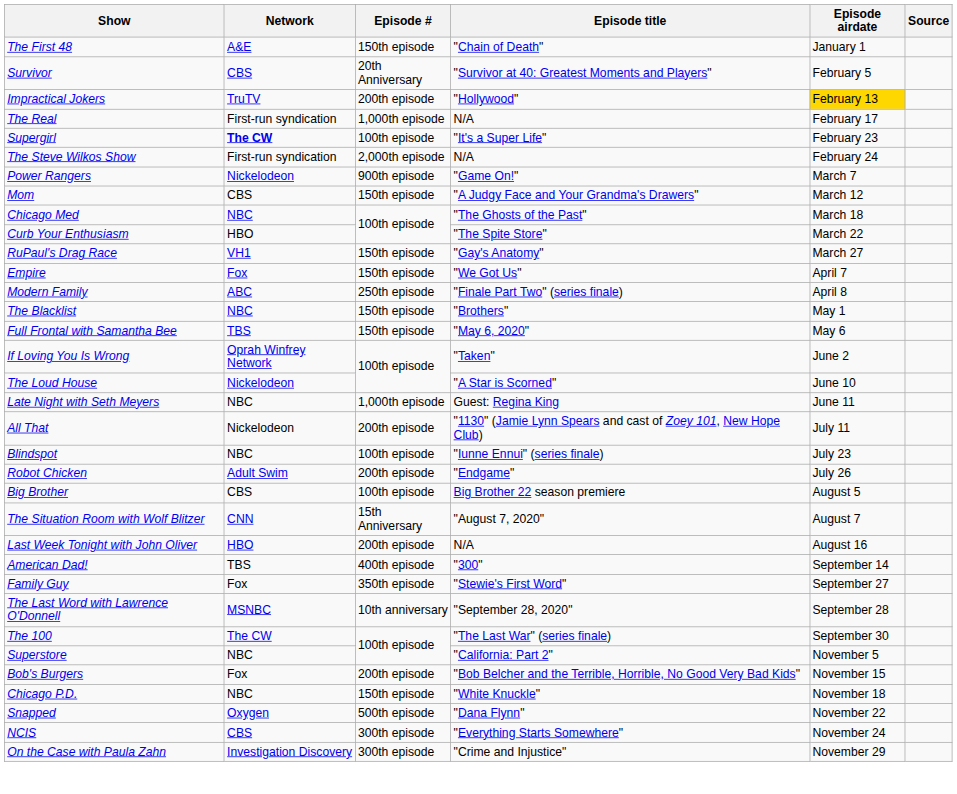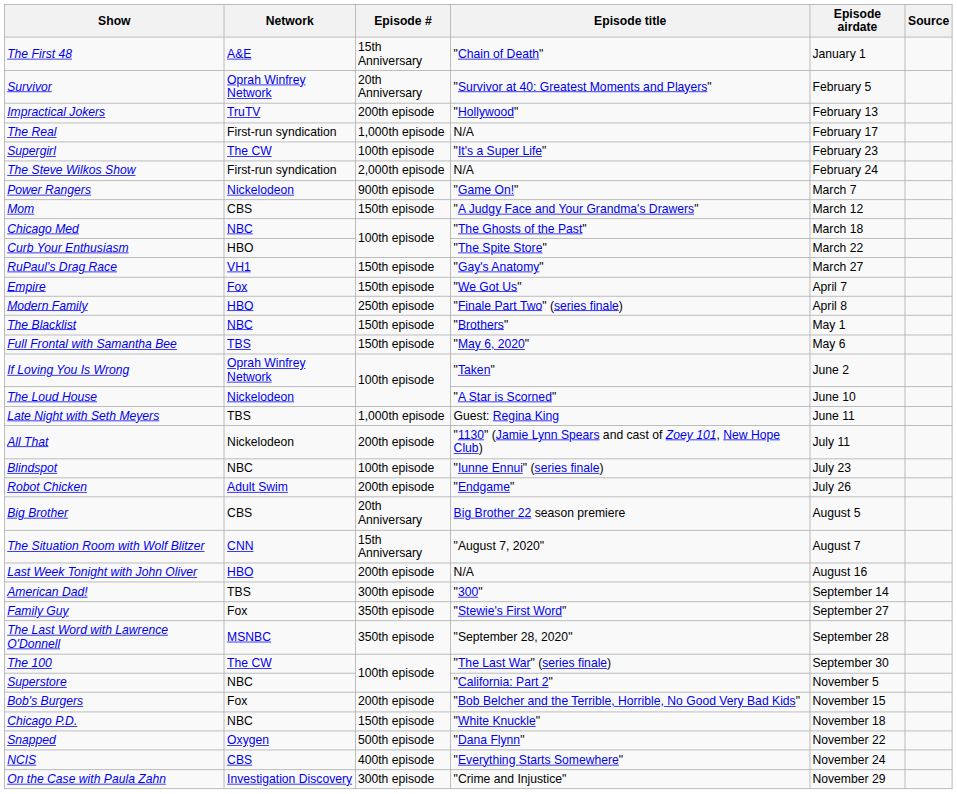The First 48 | Episode #: 150th episode -> 15th Anniversary
Survivor | Network: CBS -> Oprah Winfrey Network
Impractical Jokers | Episode airdate: gold background -> no background
Supergirl | Network: bold -> normal
Modern Family | Network: ABC -> HBO
Late Night with Seth Meyers | Network: NBC -> TBS
Big Brother | Episode #: 100th episode -> 20th Anniversary
American Dad! | Episode #: 400th episode -> 300th episode
The Last Word with Lawrence O'Donnell | Episode #: 10th anniversary -> 350th episode
NCIS | Episode #: 300th episode -> 400th episode
